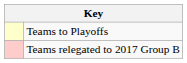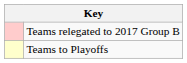rows swapped: Teams to Playoffs <-> Teams relegated to 2017 Group B
